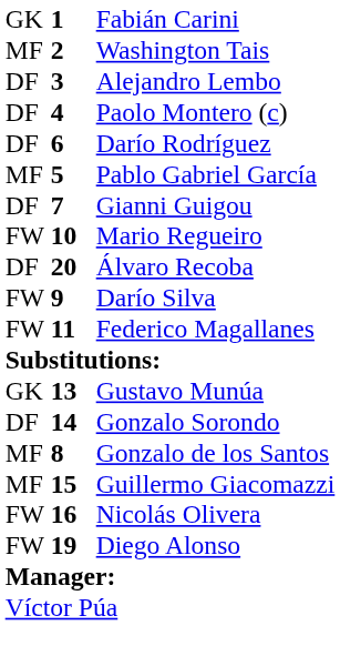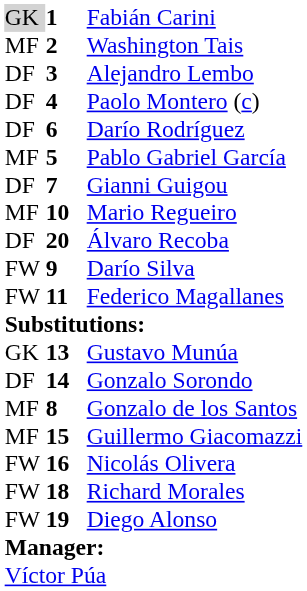Fabián Carini | column 1: no background -> lightgrey background
Mario Regueiro | column 1: FW -> MF
+ row: FW | 18 | Richard Morales
